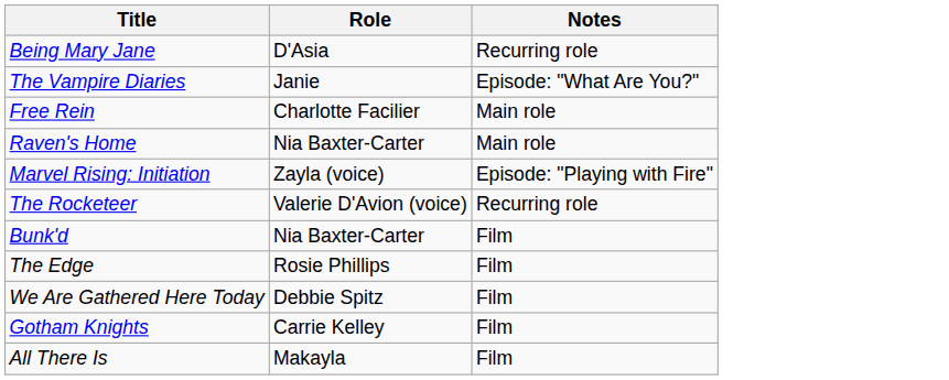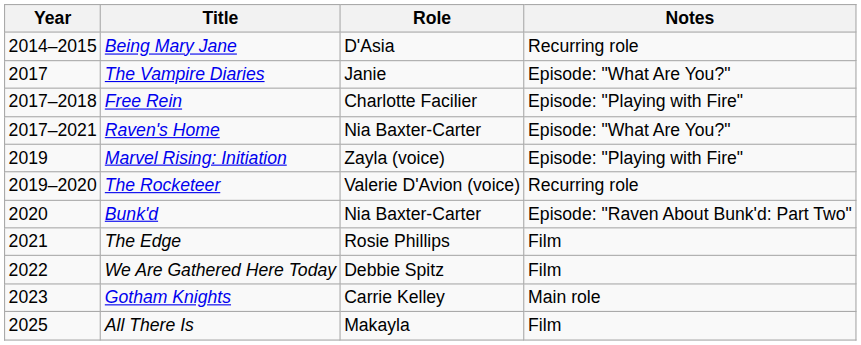+ column: Year | 2014–2015 | 2017 | 2017–2018 | 2017–2021 | 2019 | 2019–2020 | 2020 | 2021 | 2022 | 2023 | 2025
Free Rein | Notes: Main role -> Episode: "Playing with Fire"
Raven's Home | Notes: Main role -> Episode: "What Are You?"
Bunk'd | Notes: Film -> Episode: "Raven About Bunk'd: Part Two"
Gotham Knights | Notes: Film -> Main role
